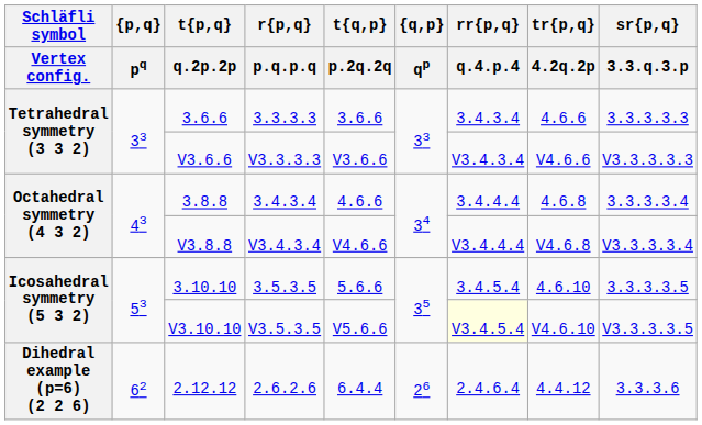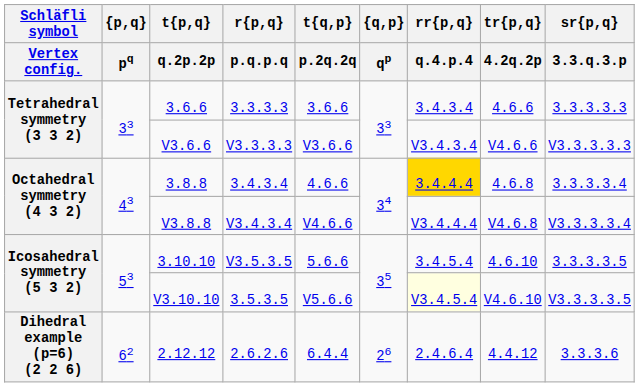3.8.8 | rr{p,q} / q.4.p.4: no background -> gold background
3.10.10 | r{p,q} / p.q.p.q: 3.5.3.5 -> V3.5.3.5
V3.10.10 | r{p,q} / p.q.p.q: V3.5.3.5 -> 3.5.3.5
